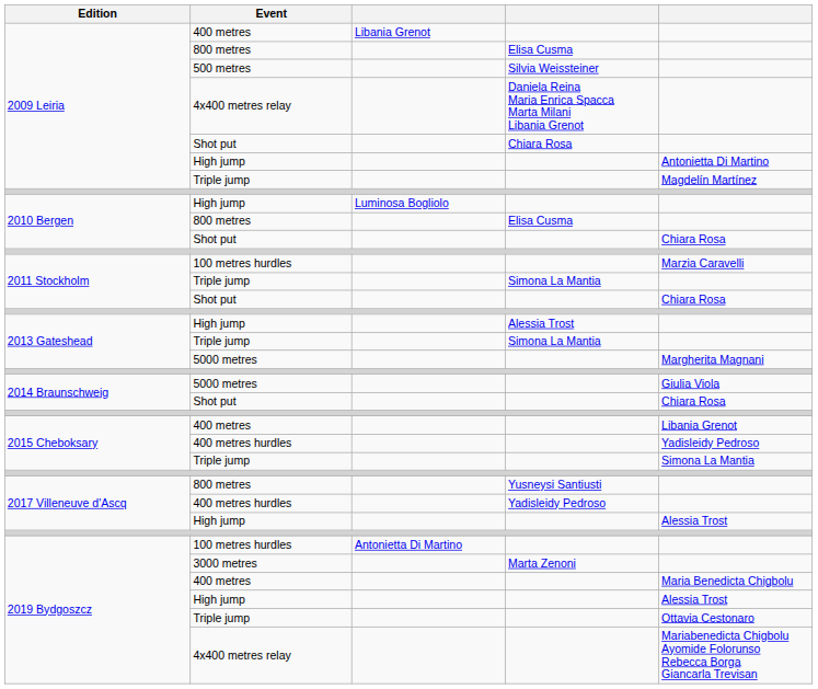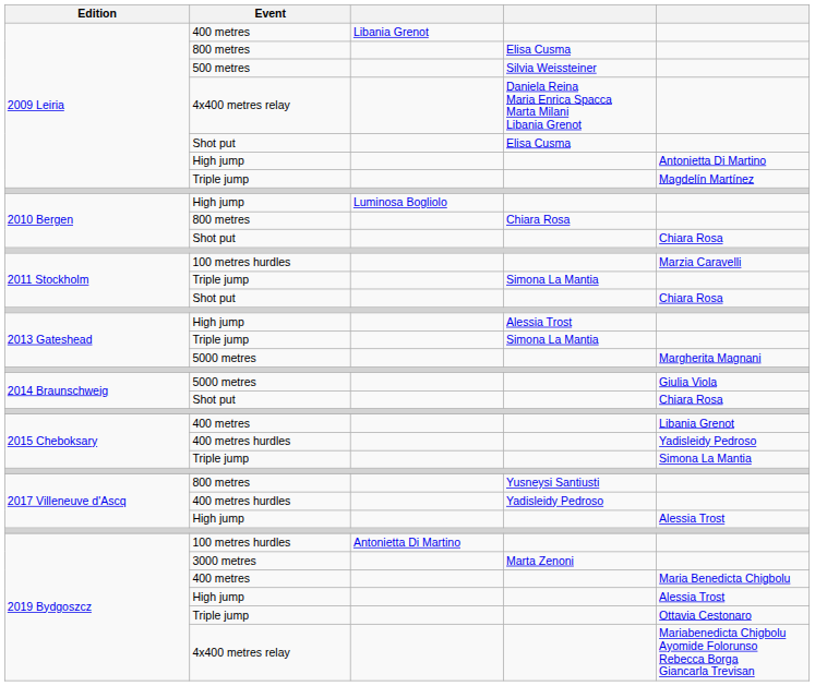2009 Leiria / Shot put | column 4: Chiara Rosa -> Elisa Cusma
2010 Bergen / 800 metres | column 4: Elisa Cusma -> Chiara Rosa
